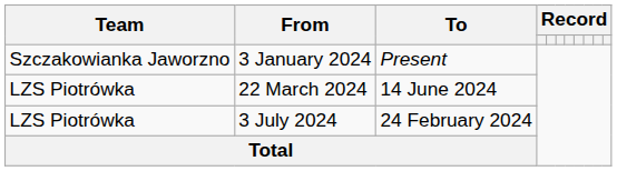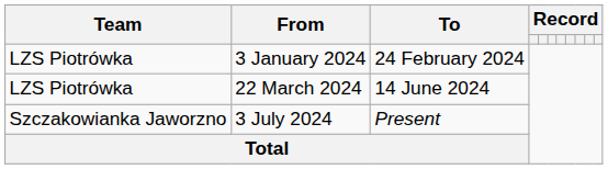3 January 2024 | Team: Szczakowianka Jaworzno -> LZS Piotrówka
3 January 2024 | To: Present -> 24 February 2024
3 July 2024 | Team: LZS Piotrówka -> Szczakowianka Jaworzno
3 July 2024 | To: 24 February 2024 -> Present
